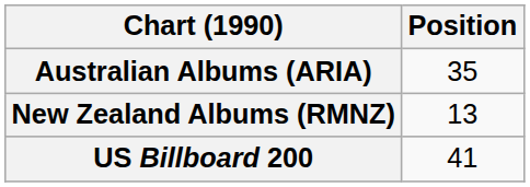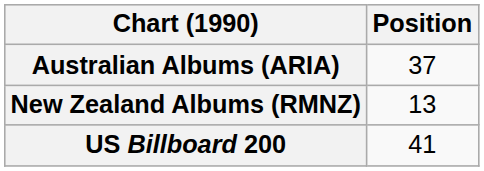Australian Albums (ARIA) | Position: 35 -> 37
